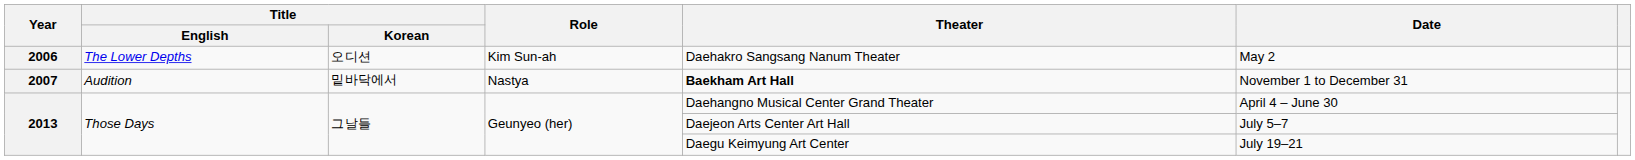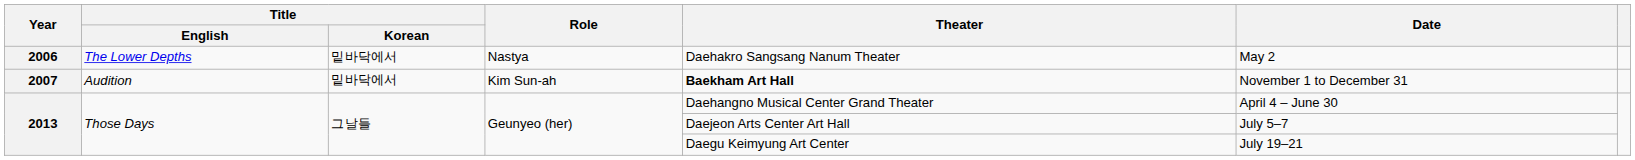2006 | Title / Korean: 오디션 -> 밑바닥에서
2006 | Role: Kim Sun-ah -> Nastya
2007 | Role: Nastya -> Kim Sun-ah
